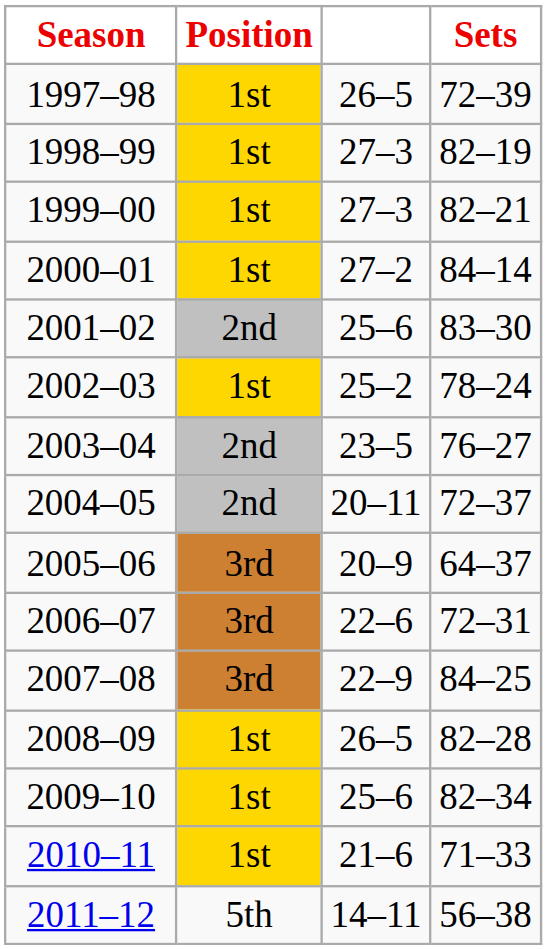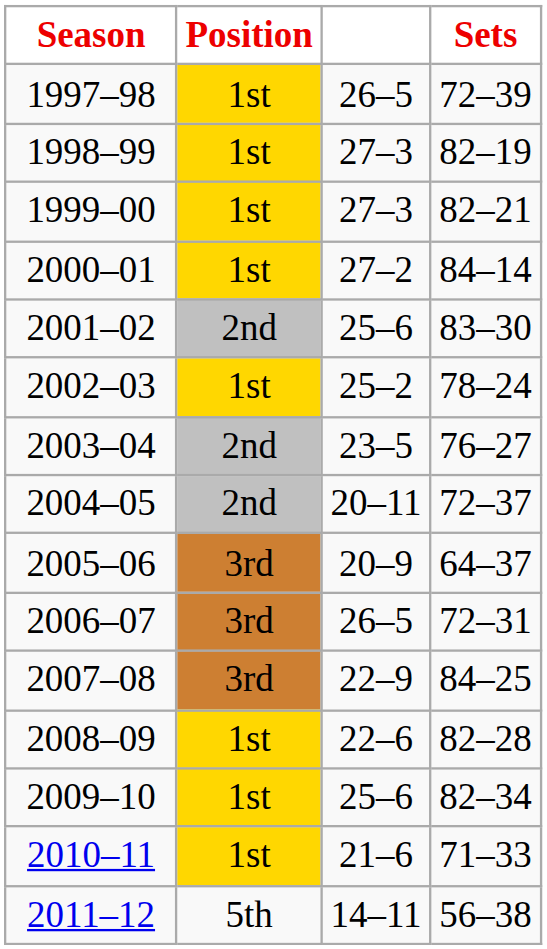2006–07 | column 3: 22–6 -> 26–5
2008–09 | column 3: 26–5 -> 22–6
